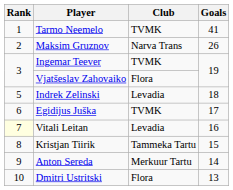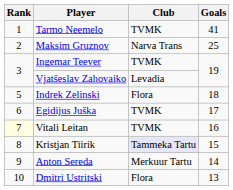Maksim Gruznov | Goals: 26 -> 25
Vjatšeslav Zahovaiko | Club: Flora -> Levadia
Indrek Zelinski | Club: Levadia -> Flora
Vitali Leitan | Club: Levadia -> TVMK
Kristjan Tiirik | Club: no background -> lavender background
